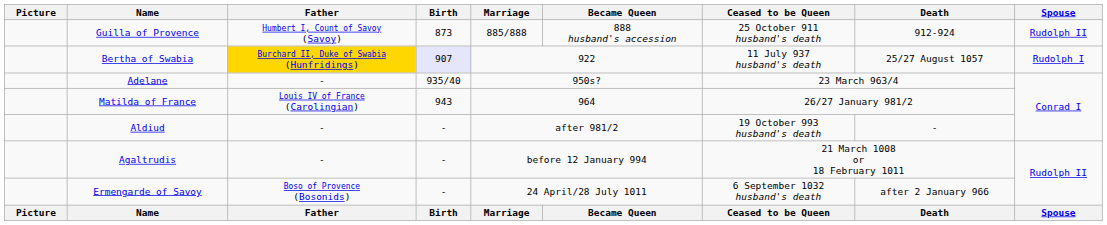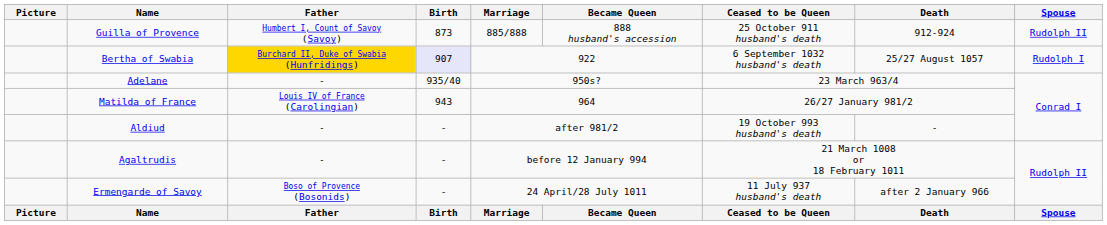Bertha of Swabia | Ceased to be Queen: 11 July 937 husband's death -> 6 September 1032 husband's death
Ermengarde of Savoy | Ceased to be Queen: 6 September 1032 husband's death -> 11 July 937 husband's death
